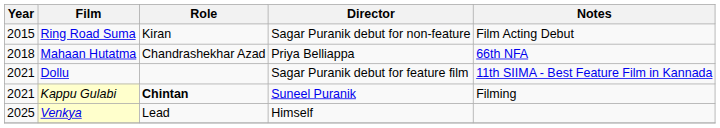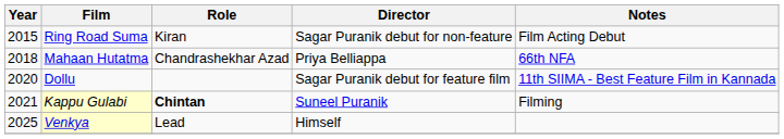Dollu | Year: 2021 -> 2020
